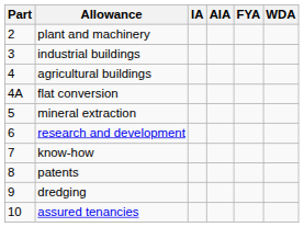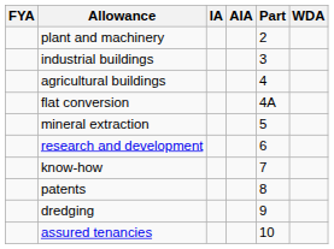columns swapped: Part <-> FYA
